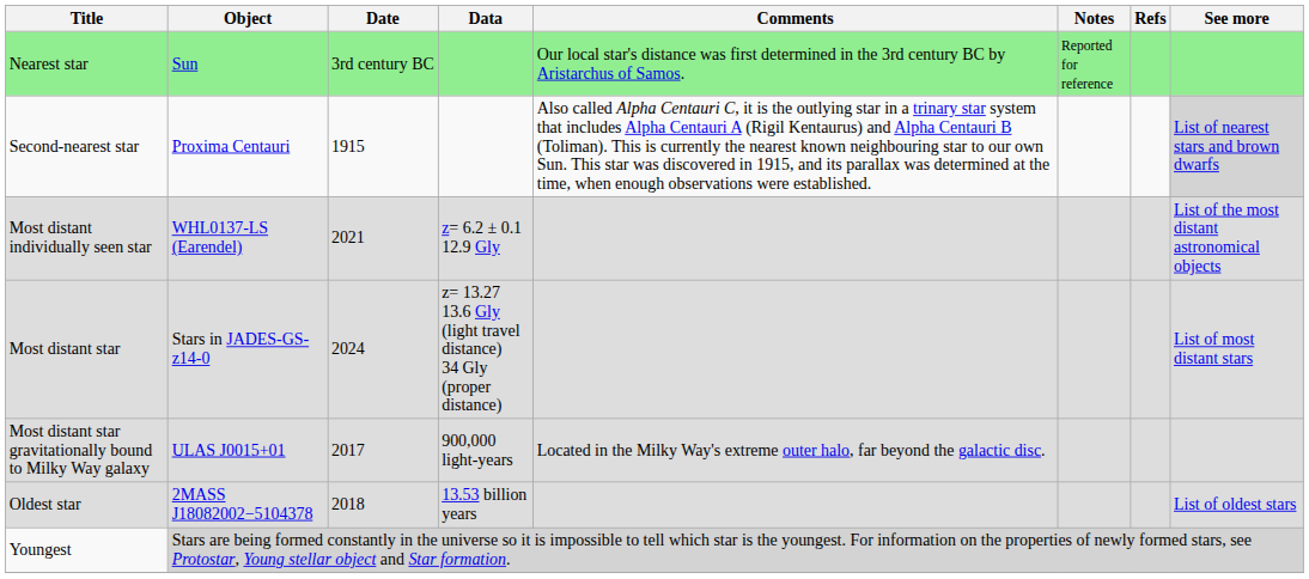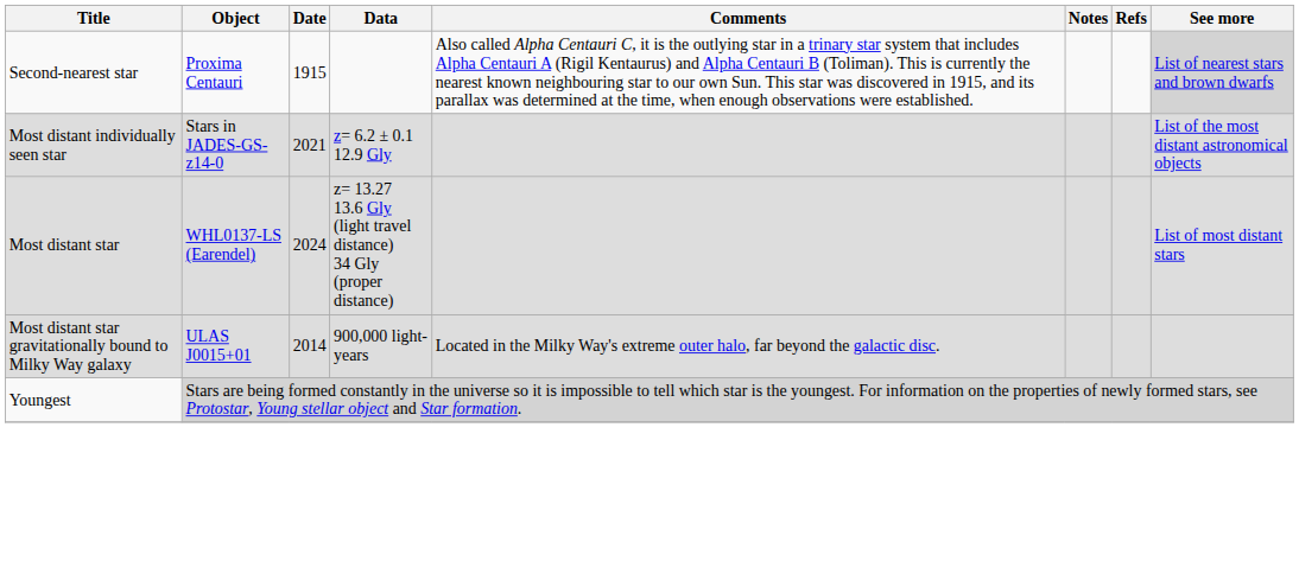- row: Nearest star | Sun | 3rd century BC | Our local star's distance was first determined in the 3rd century BC by Aristarchus of Samos. | Reported for reference
Most distant individually seen star | Object: WHL0137-LS (Earendel) -> Stars in JADES-GS-z14-0
Most distant star | Object: Stars in JADES-GS-z14-0 -> WHL0137-LS (Earendel)
Most distant star gravitationally bound to Milky Way galaxy | Date: 2017 -> 2014
- row: Oldest star | 2MASS J18082002−5104378 | 2018 | 13.53 billion years | List of oldest stars
